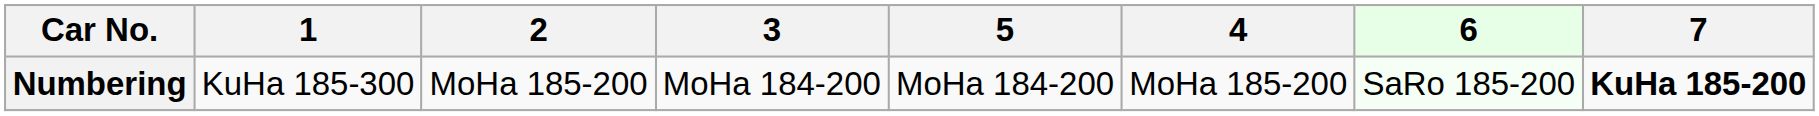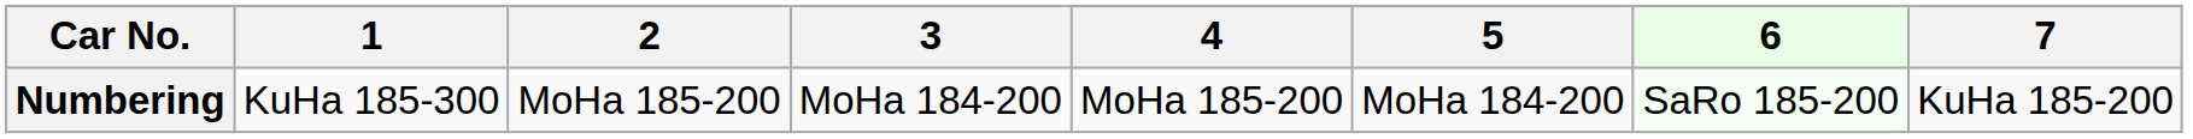columns swapped: 4 <-> 5
Numbering | 7: bold -> normal
